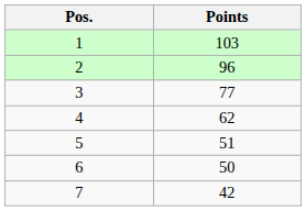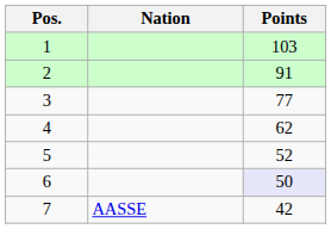+ column: Nation | AASSE
2 | Points: 96 -> 91
5 | Points: 51 -> 52
6 | Points: no background -> lavender background
